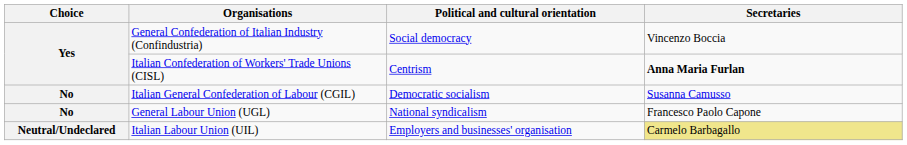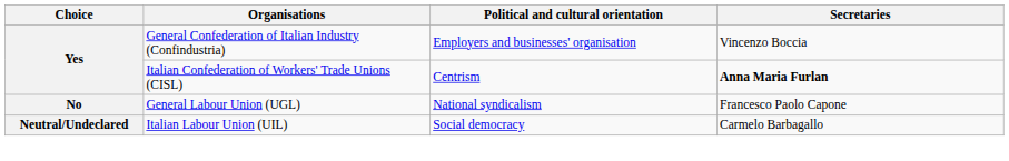General Confederation of Italian Industry (Confindustria) | Political and cultural orientation: Social democracy -> Employers and businesses' organisation
- row: No | Italian General Confederation of Labour (CGIL) | Democratic socialism | Susanna Camusso
Italian Labour Union (UIL) | Political and cultural orientation: Employers and businesses' organisation -> Social democracy
Italian Labour Union (UIL) | Secretaries: khaki background -> no background
